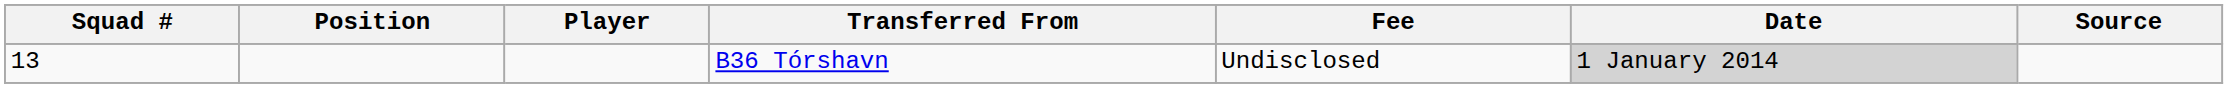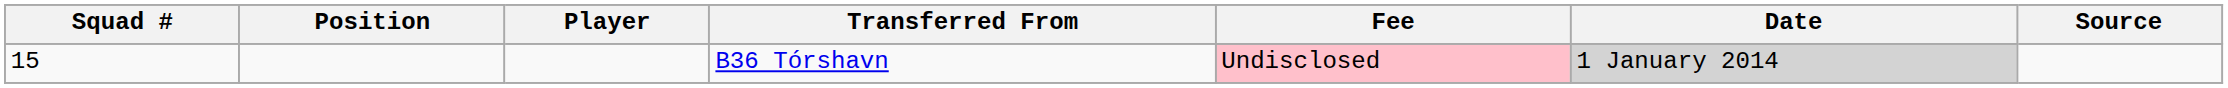B36 Tórshavn | Squad #: 13 -> 15
B36 Tórshavn | Fee: no background -> pink background
